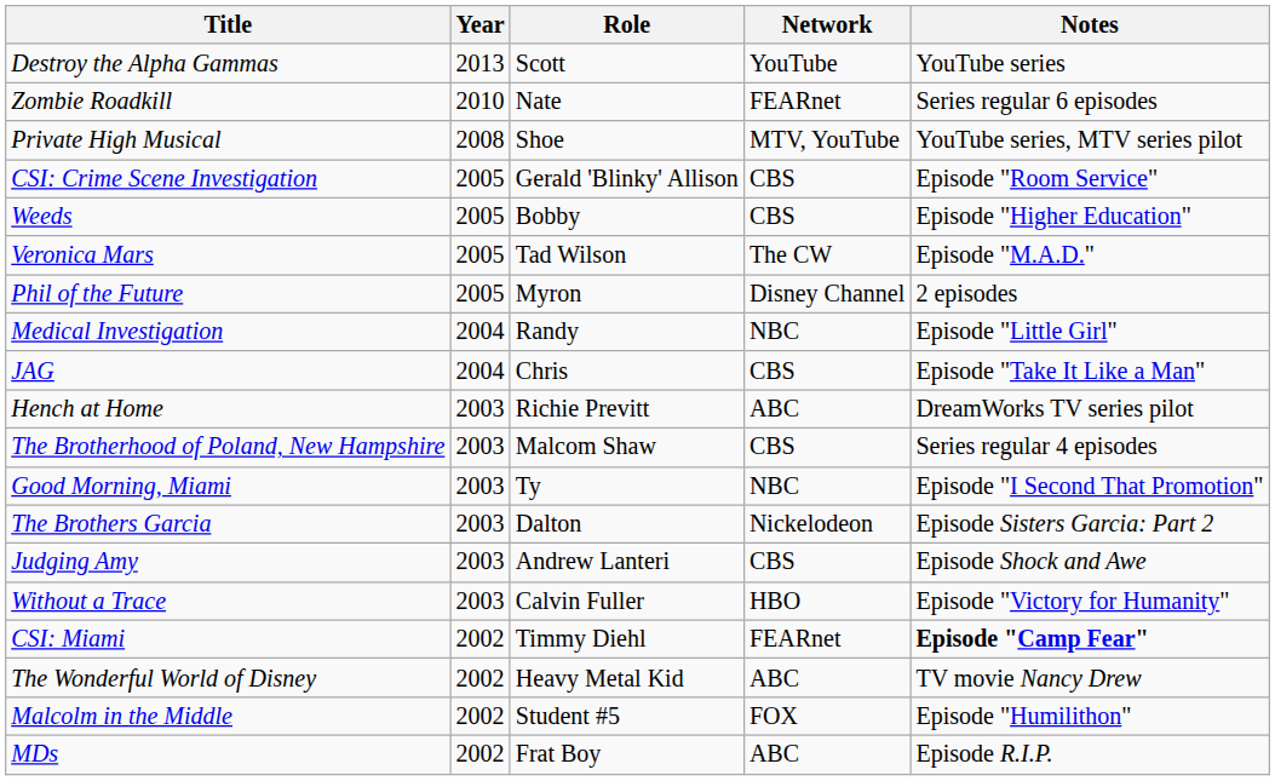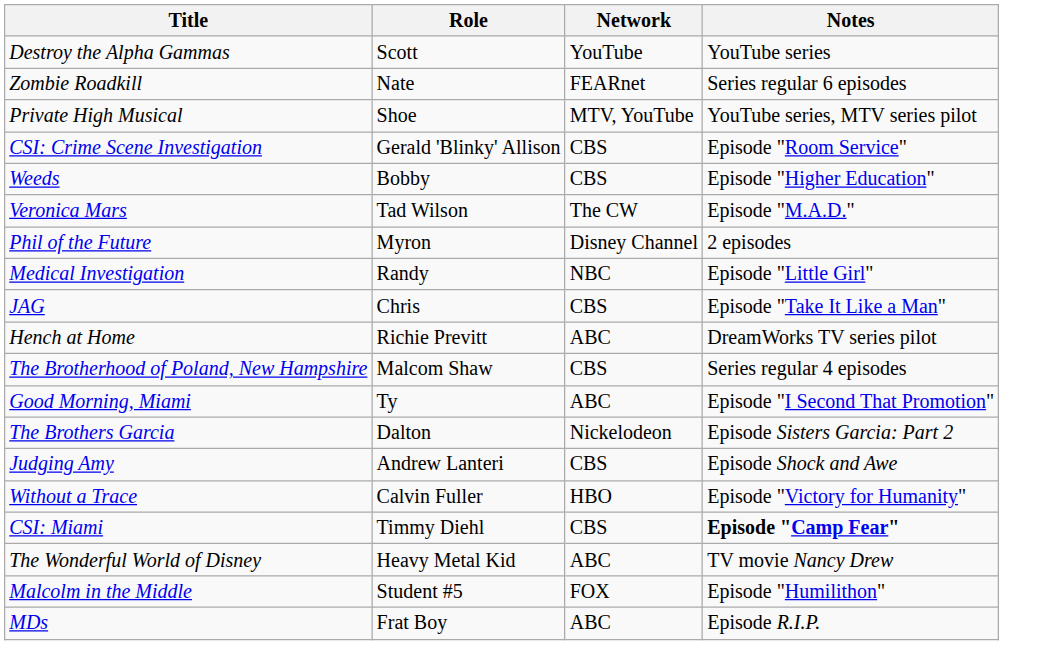- column: Year | 2013 | 2010 | 2008 | 2005 | 2005 | 2005 | 2005 | 2004 | 2004 | 2003 | 2003 | 2003 | 2003 | 2003 | 2003 | 2002 | 2002 | 2002 | 2002
Good Morning, Miami | Network: NBC -> ABC
CSI: Miami | Network: FEARnet -> CBS
